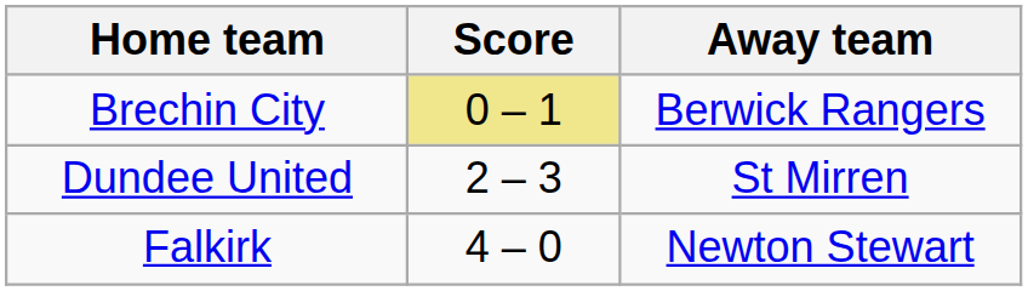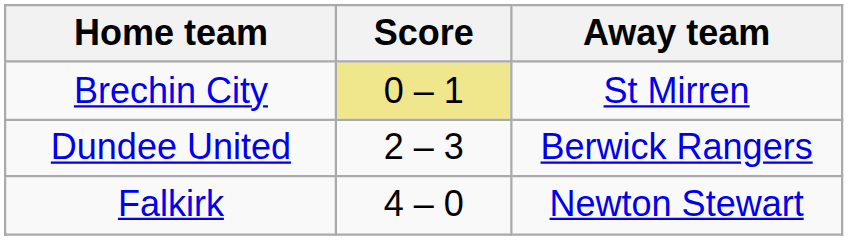Brechin City | Away team: Berwick Rangers -> St Mirren
Dundee United | Away team: St Mirren -> Berwick Rangers
